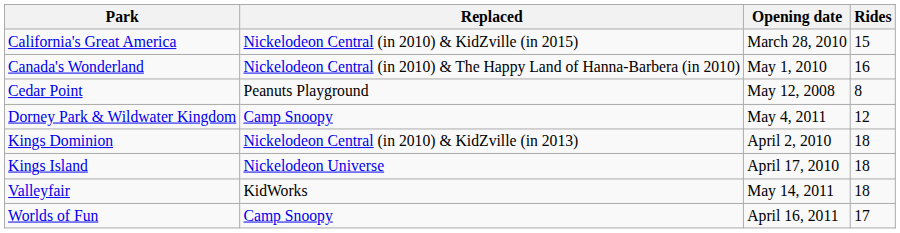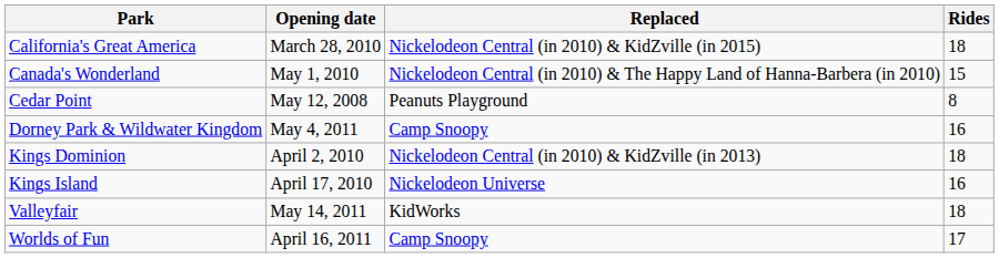columns swapped: Opening date <-> Replaced
California's Great America | Rides: 15 -> 18
Canada's Wonderland | Rides: 16 -> 15
Dorney Park & Wildwater Kingdom | Rides: 12 -> 16
Kings Island | Rides: 18 -> 16
